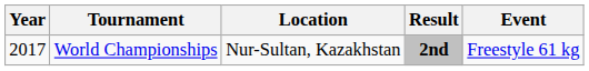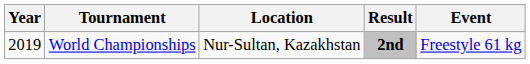World Championships | Year: 2017 -> 2019
